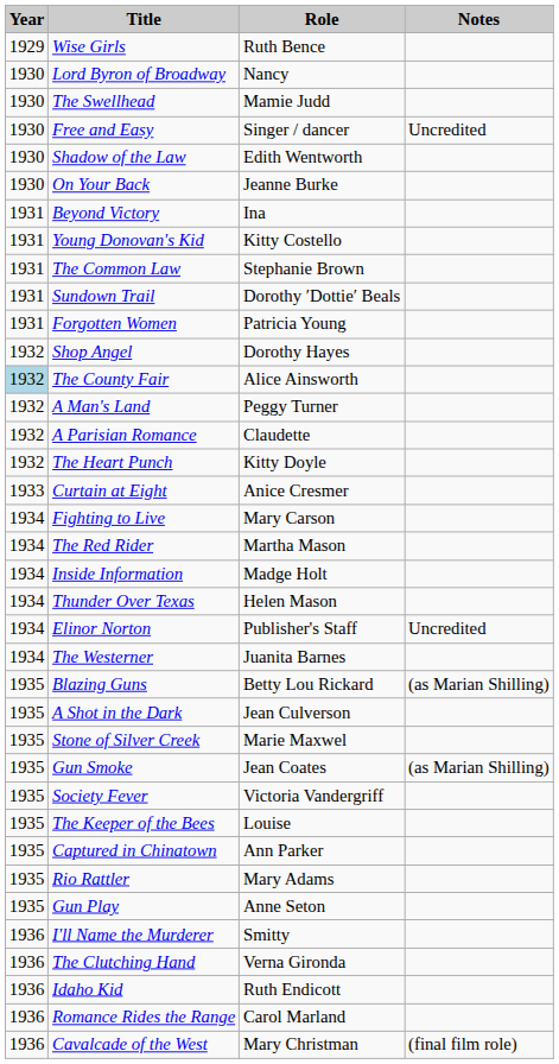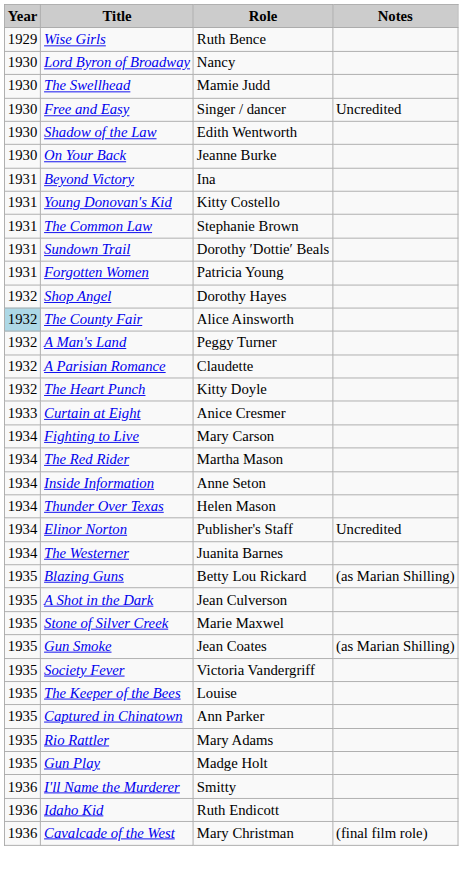Inside Information | Role: Madge Holt -> Anne Seton
Gun Play | Role: Anne Seton -> Madge Holt
- row: 1936 | The Clutching Hand | Verna Gironda
- row: 1936 | Romance Rides the Range | Carol Marland
